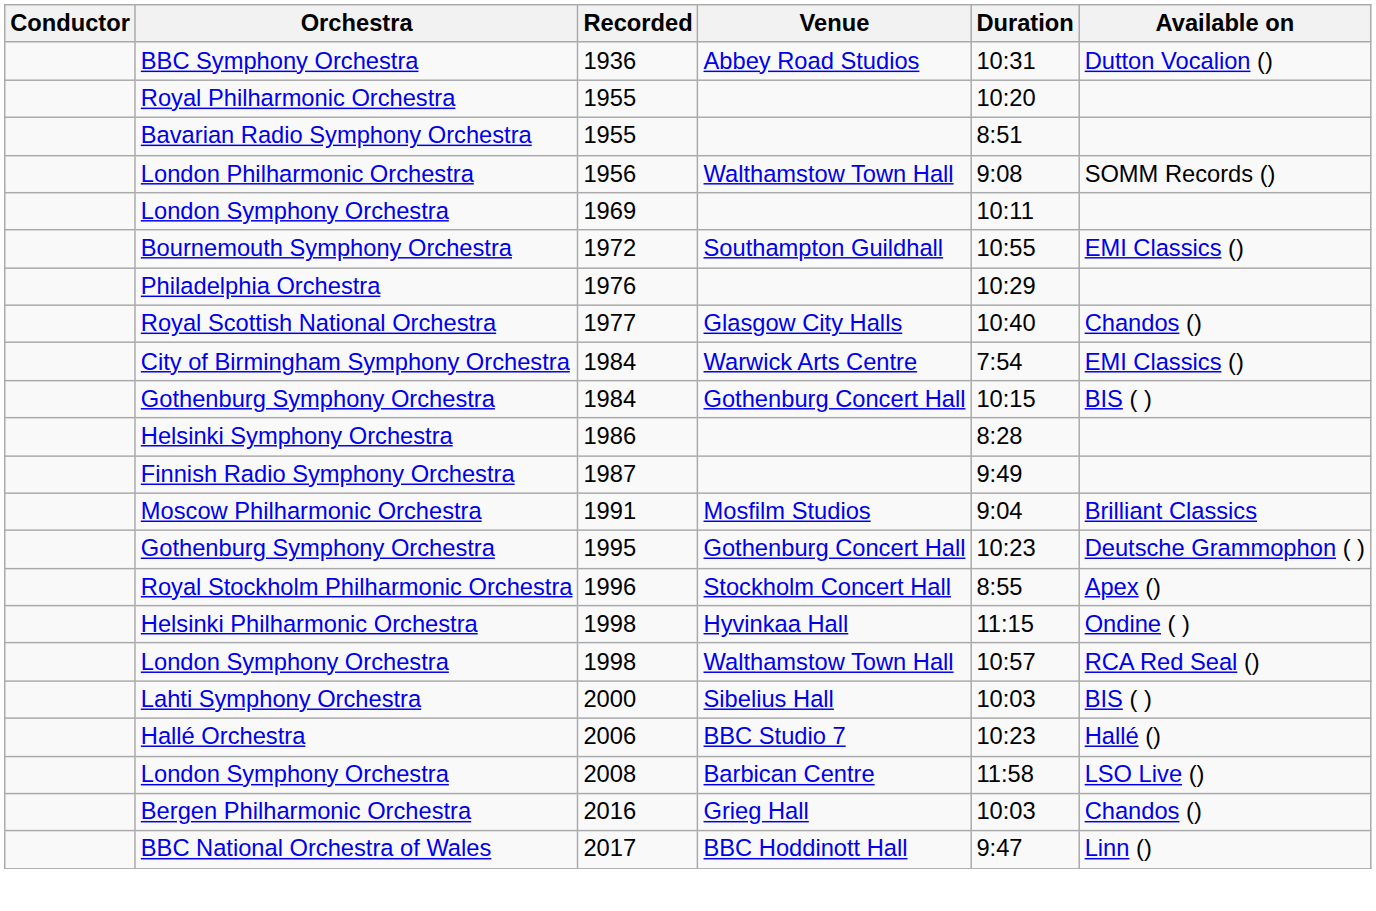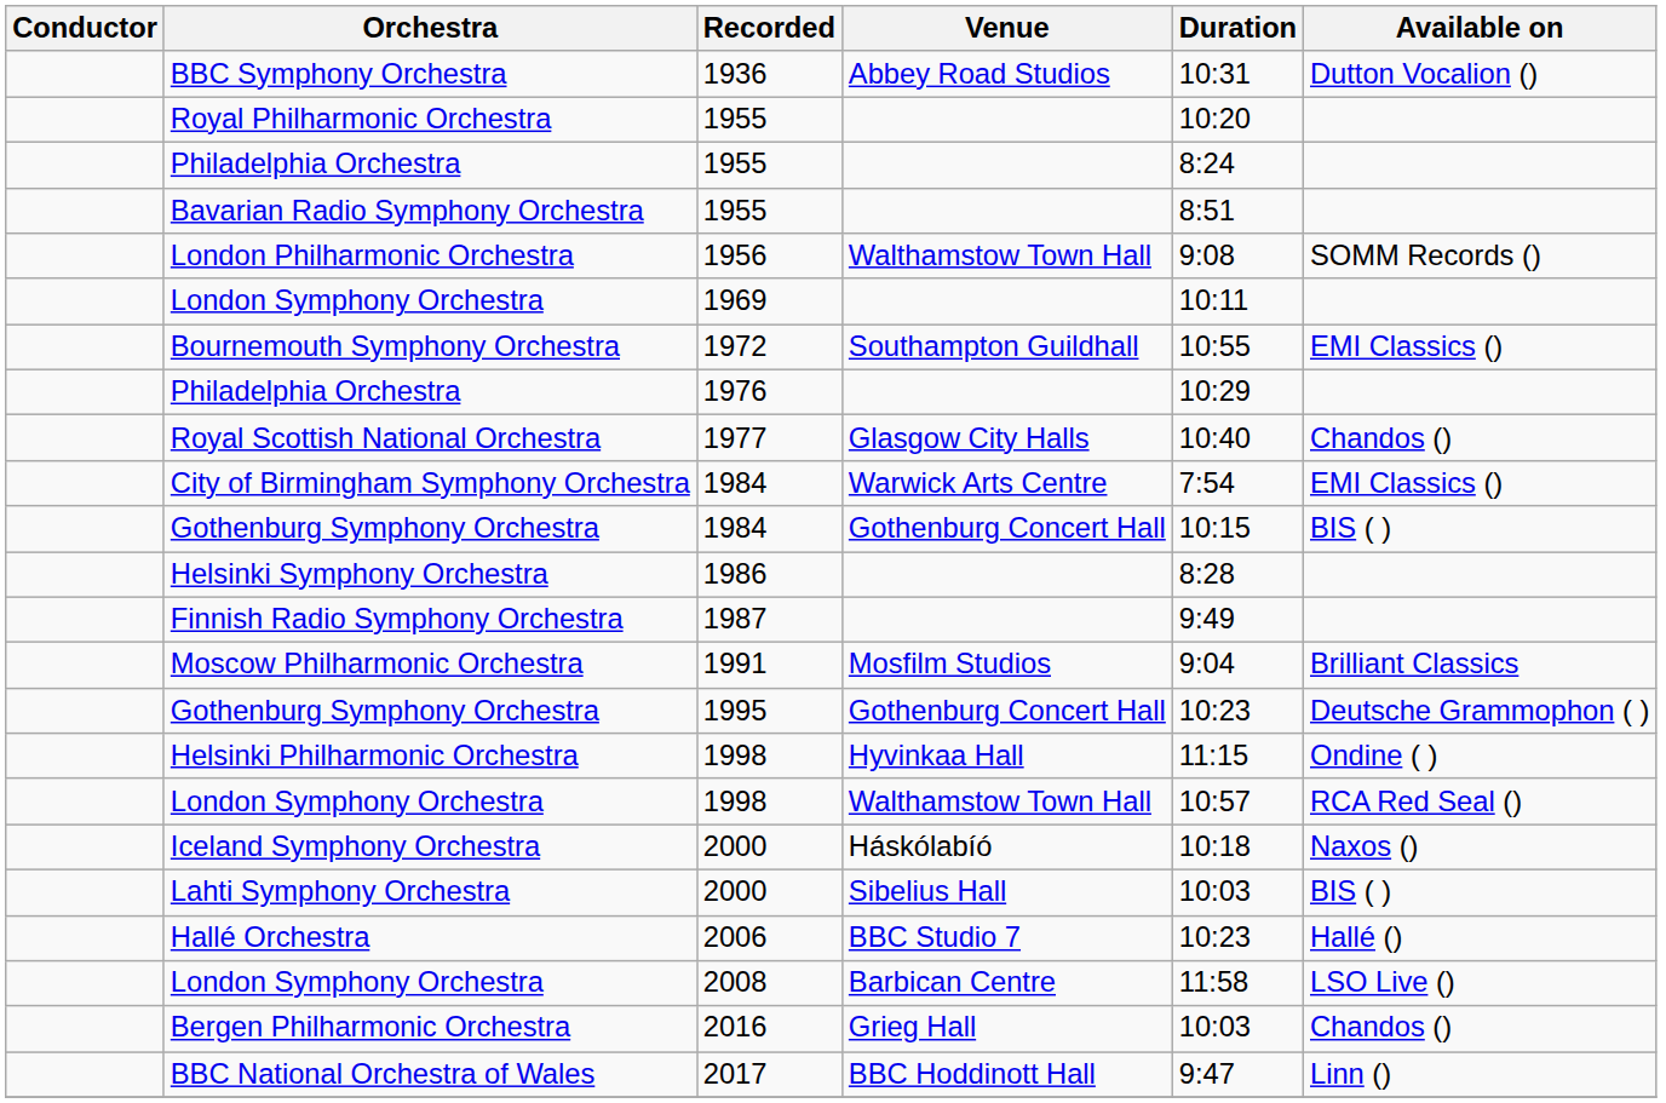+ row: Philadelphia Orchestra | 1955 | 8:24
- row: Royal Stockholm Philharmonic Orchestra | 1996 | Stockholm Concert Hall | 8:55 | Apex ()
+ row: Iceland Symphony Orchestra | 2000 | Háskólabíó | 10:18 | Naxos ()
